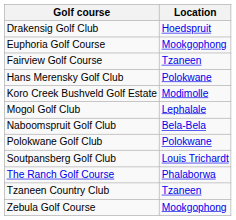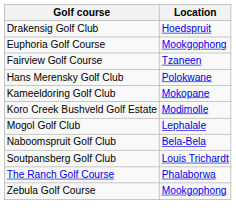+ row: Kameeldoring Golf Club | Mokopane
- row: Polokwane Golf Club | Polokwane
- row: Tzaneen Country Club | Tzaneen
